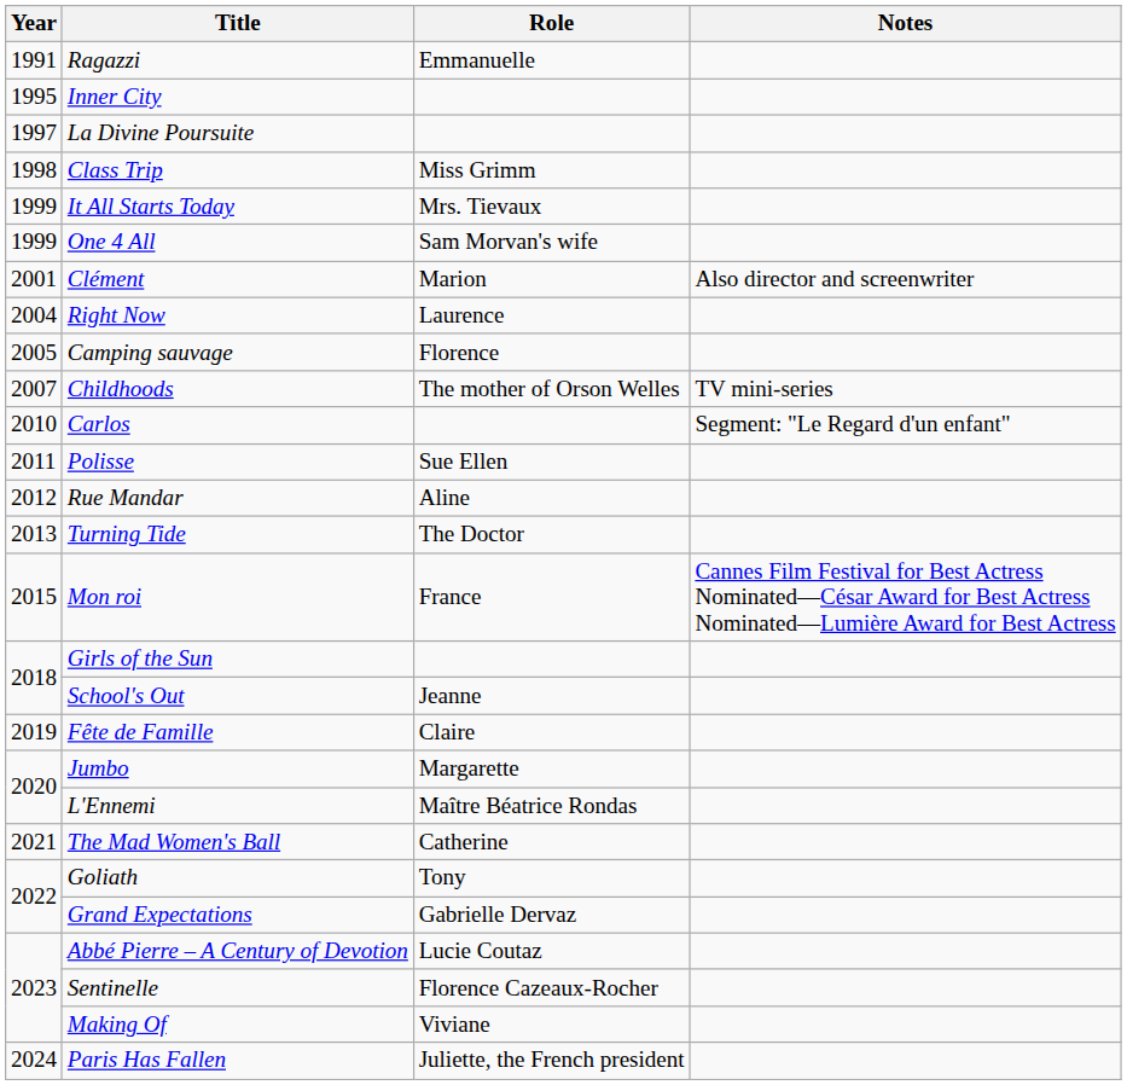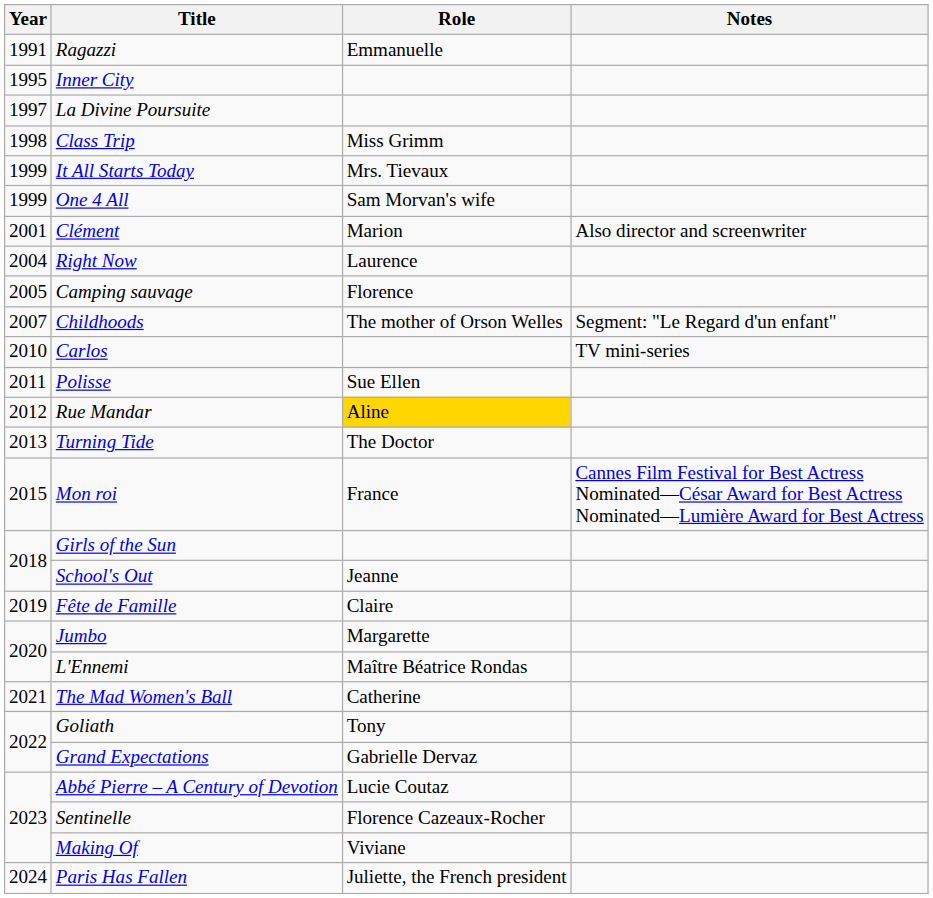Childhoods | Notes: TV mini-series -> Segment: "Le Regard d'un enfant"
Carlos | Notes: Segment: "Le Regard d'un enfant" -> TV mini-series
Rue Mandar | Role: no background -> gold background
